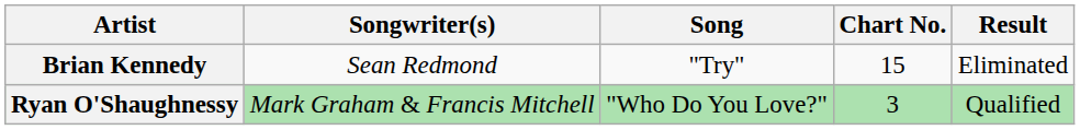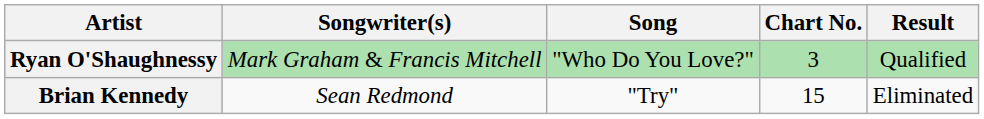rows swapped: Brian Kennedy <-> Ryan O'Shaughnessy
